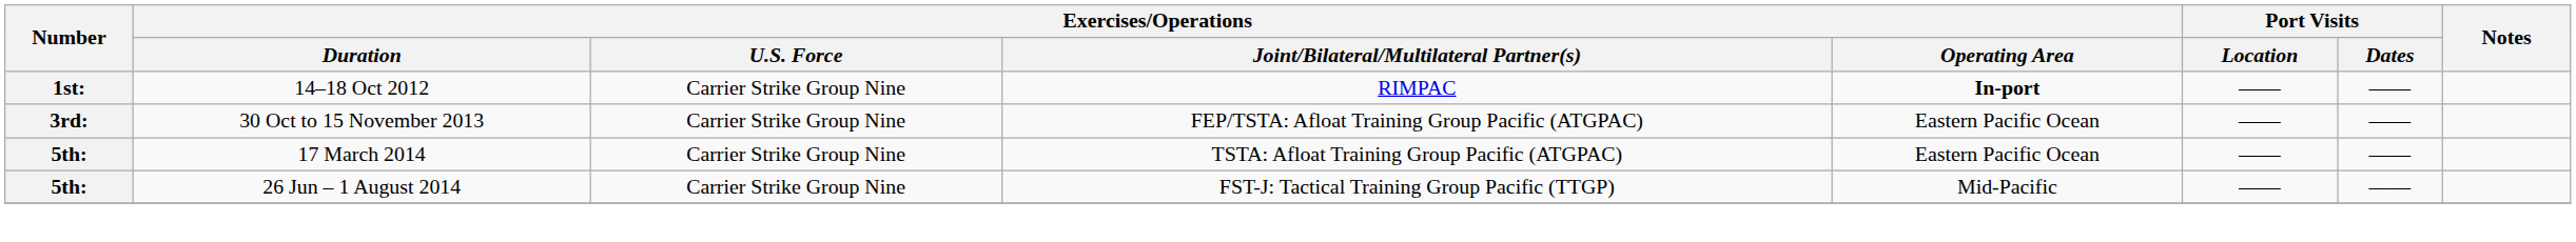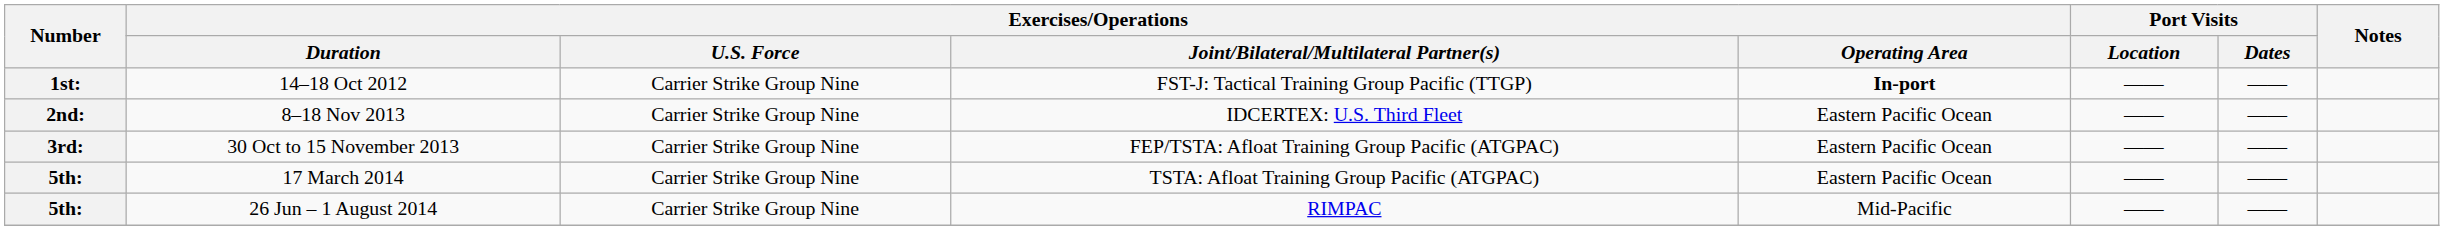14–18 Oct 2012 | column 4: RIMPAC -> FST-J: Tactical Training Group Pacific (TTGP)
+ row: 2nd: | 8–18 Nov 2013 | Carrier Strike Group Nine | IDCERTEX: U.S. Third Fleet | Eastern Pacific Ocean | —— | ——
26 Jun – 1 August 2014 | column 4: FST-J: Tactical Training Group Pacific (TTGP) -> RIMPAC
